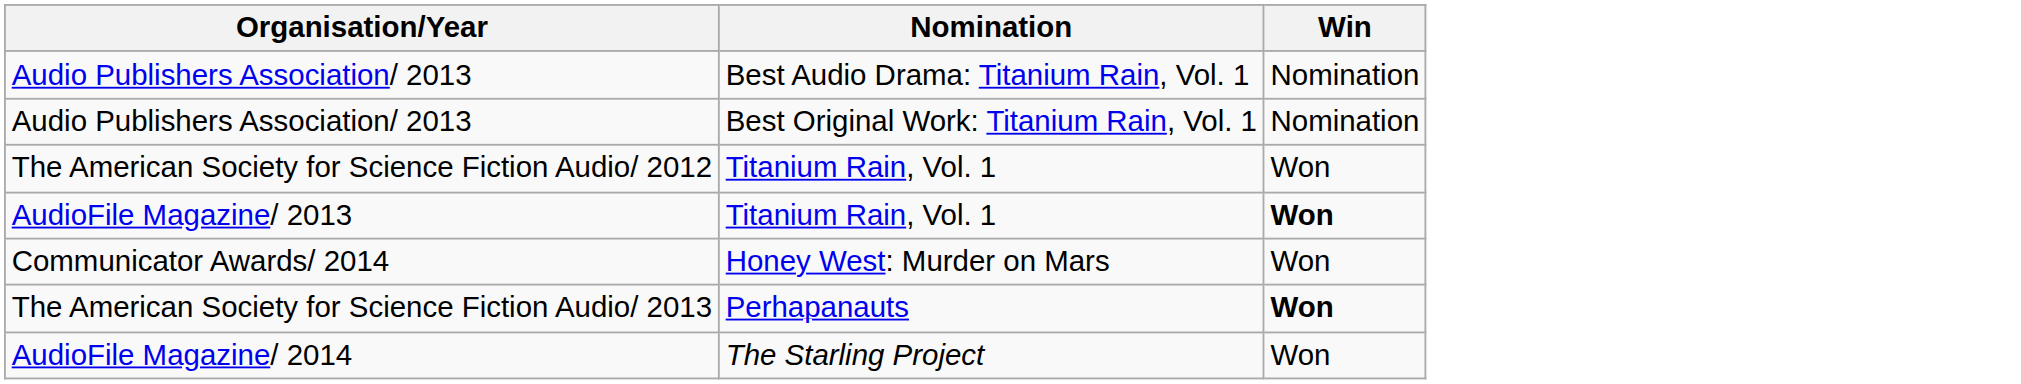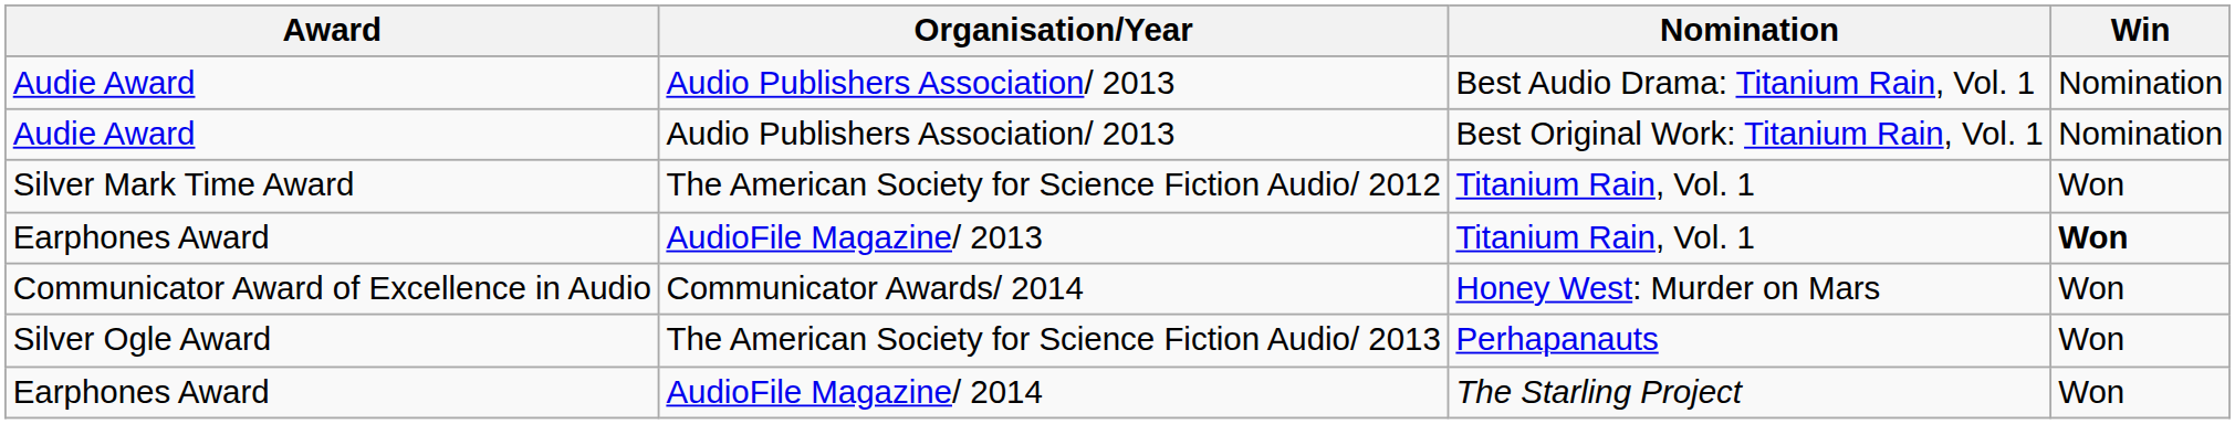+ column: Award | Audie Award | Audie Award | Silver Mark Time Award | Earphones Award | Communicator Award of Excellence in Audio | Silver Ogle Award | Earphones Award
The American Society for Science Fiction Audio/ 2013 | Win: bold -> normal
